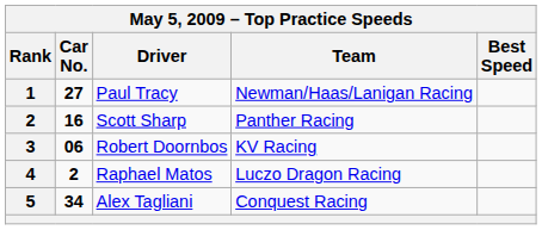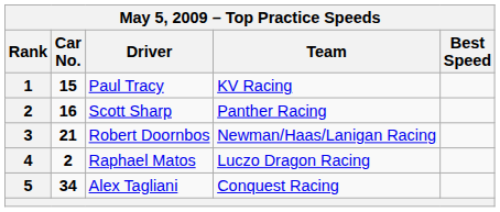Paul Tracy | Car No.: 27 -> 15
Paul Tracy | Team: Newman/Haas/Lanigan Racing -> KV Racing
Robert Doornbos | Car No.: 06 -> 21
Robert Doornbos | Team: KV Racing -> Newman/Haas/Lanigan Racing
